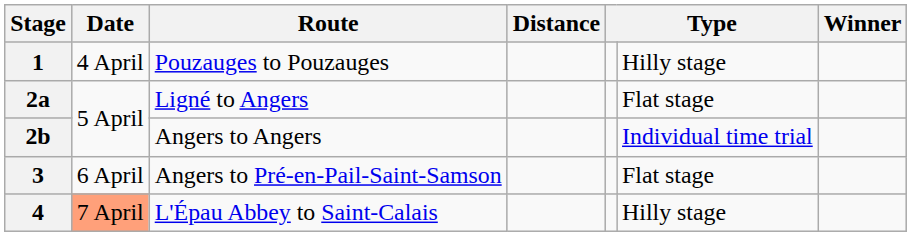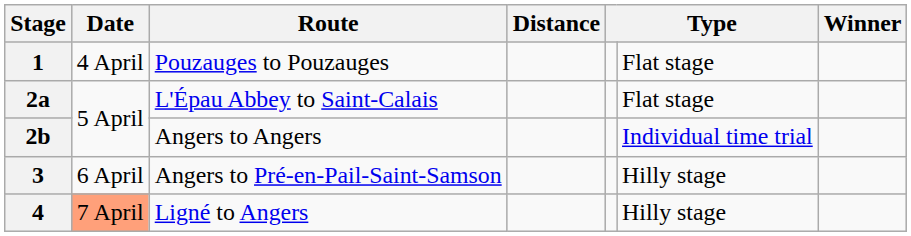1 | column 6: Hilly stage -> Flat stage
2a | Route: Ligné to Angers -> L'Épau Abbey to Saint-Calais
3 | column 6: Flat stage -> Hilly stage
4 | Route: L'Épau Abbey to Saint-Calais -> Ligné to Angers
